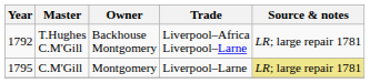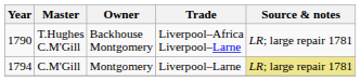T.Hughes C.M'Gill | Year: 1792 -> 1790
C.M'Gill | Year: 1795 -> 1794
